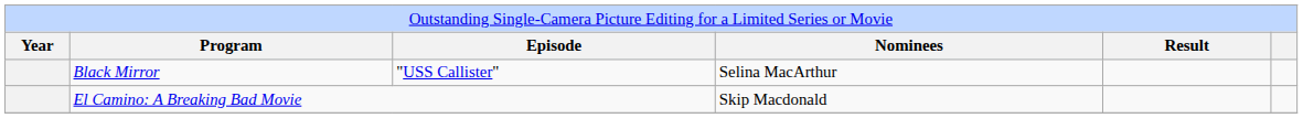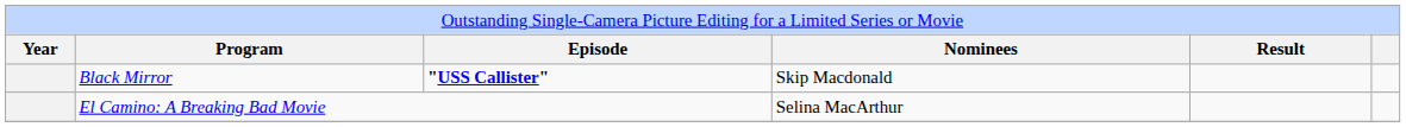Black Mirror | column 3: normal -> bold
Black Mirror | column 4: Selina MacArthur -> Skip Macdonald
El Camino: A Breaking Bad Movie | column 4: Skip Macdonald -> Selina MacArthur
